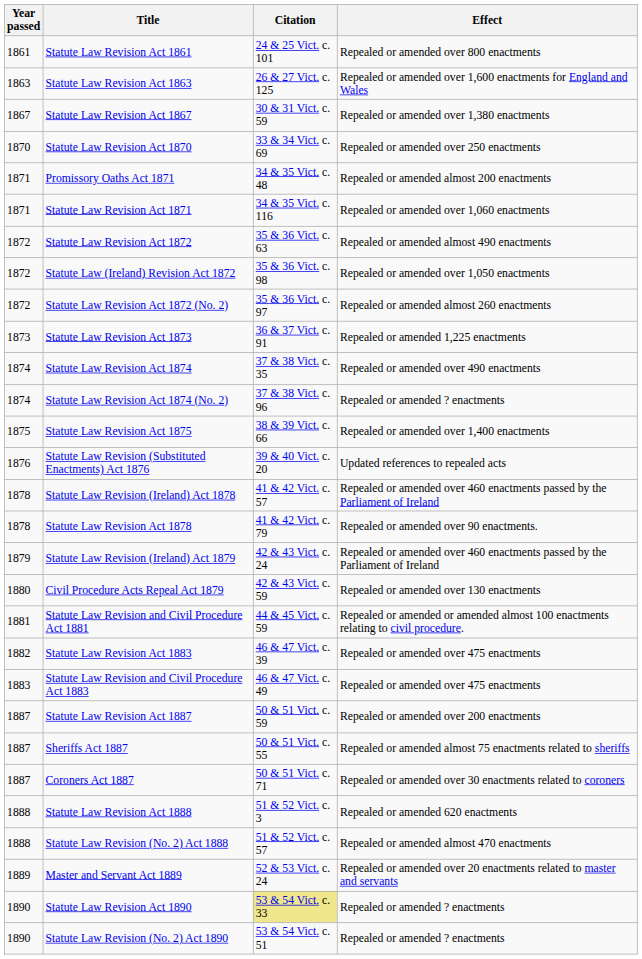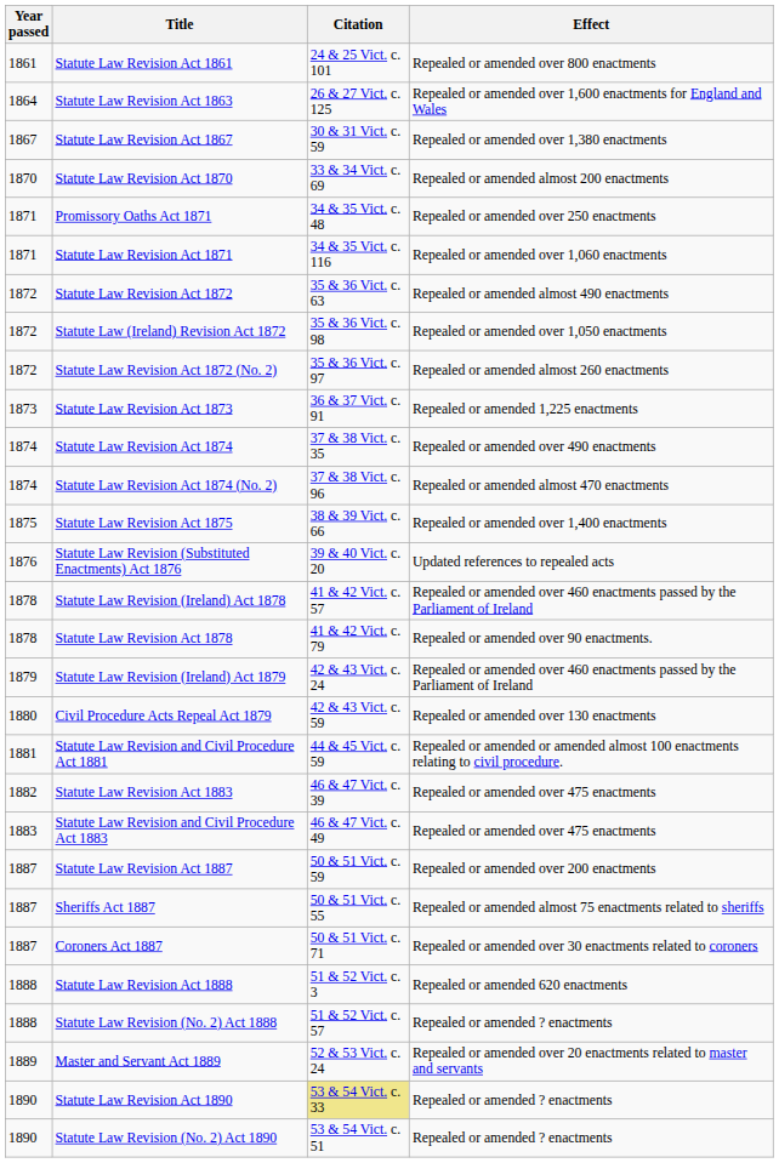Statute Law Revision Act 1863 | Year passed: 1863 -> 1864
Statute Law Revision Act 1870 | Effect: Repealed or amended over 250 enactments -> Repealed or amended almost 200 enactments
Promissory Oaths Act 1871 | Effect: Repealed or amended almost 200 enactments -> Repealed or amended over 250 enactments
Statute Law Revision Act 1874 (No. 2) | Effect: Repealed or amended ? enactments -> Repealed or amended almost 470 enactments
Statute Law Revision (No. 2) Act 1888 | Effect: Repealed or amended almost 470 enactments -> Repealed or amended ? enactments
